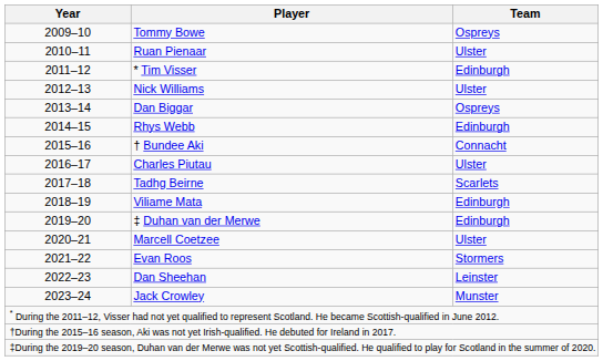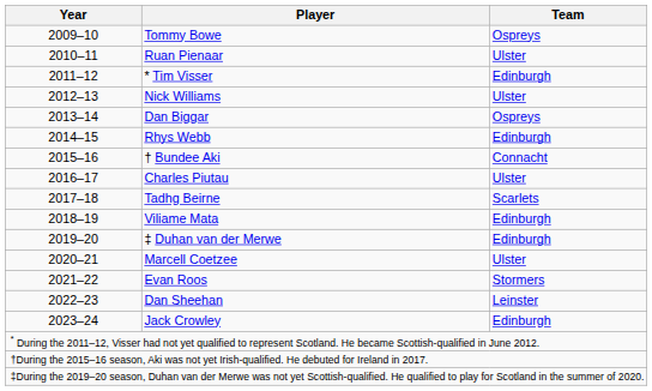Jack Crowley | Team: Munster -> Edinburgh
